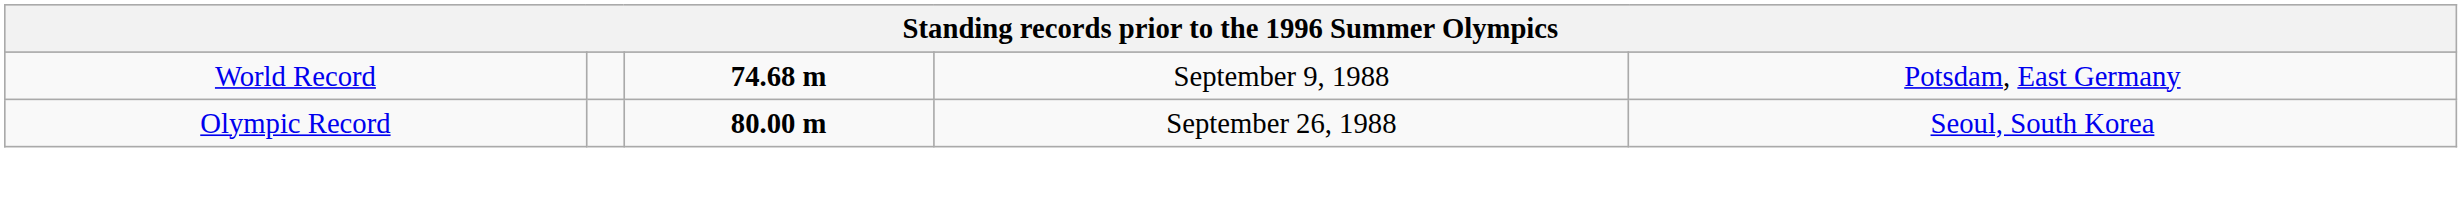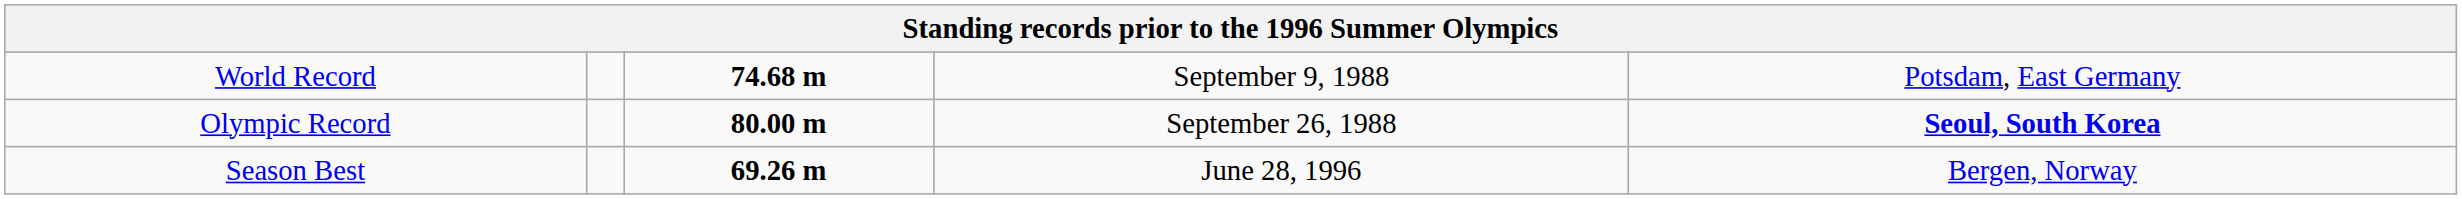Olympic Record | column 5: normal -> bold
+ row: Season Best | 69.26 m | June 28, 1996 | Bergen, Norway
